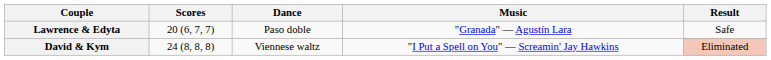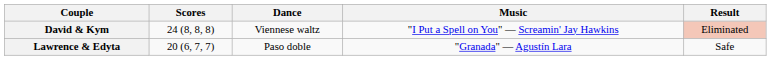rows swapped: David & Kym <-> Lawrence & Edyta
